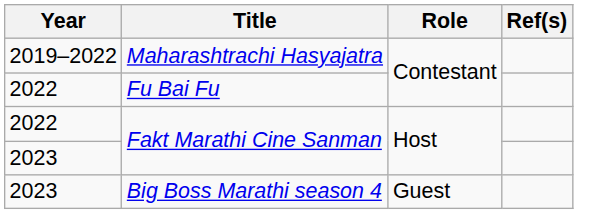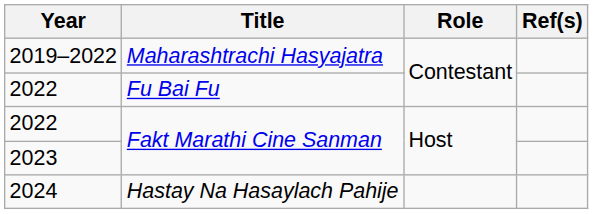- row: 2023 | Big Boss Marathi season 4 | Guest
+ row: 2024 | Hastay Na Hasaylach Pahije
